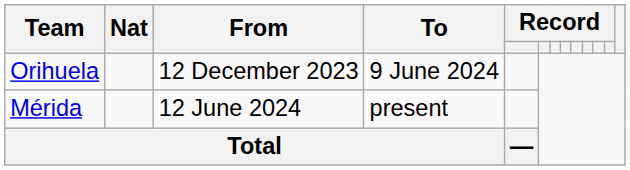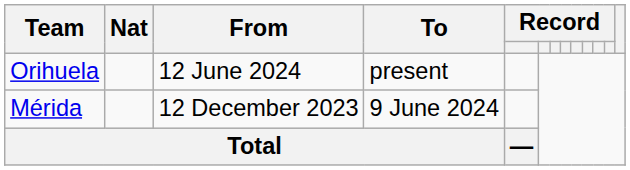Orihuela | From: 12 December 2023 -> 12 June 2024
Orihuela | To: 9 June 2024 -> present
Mérida | From: 12 June 2024 -> 12 December 2023
Mérida | To: present -> 9 June 2024
